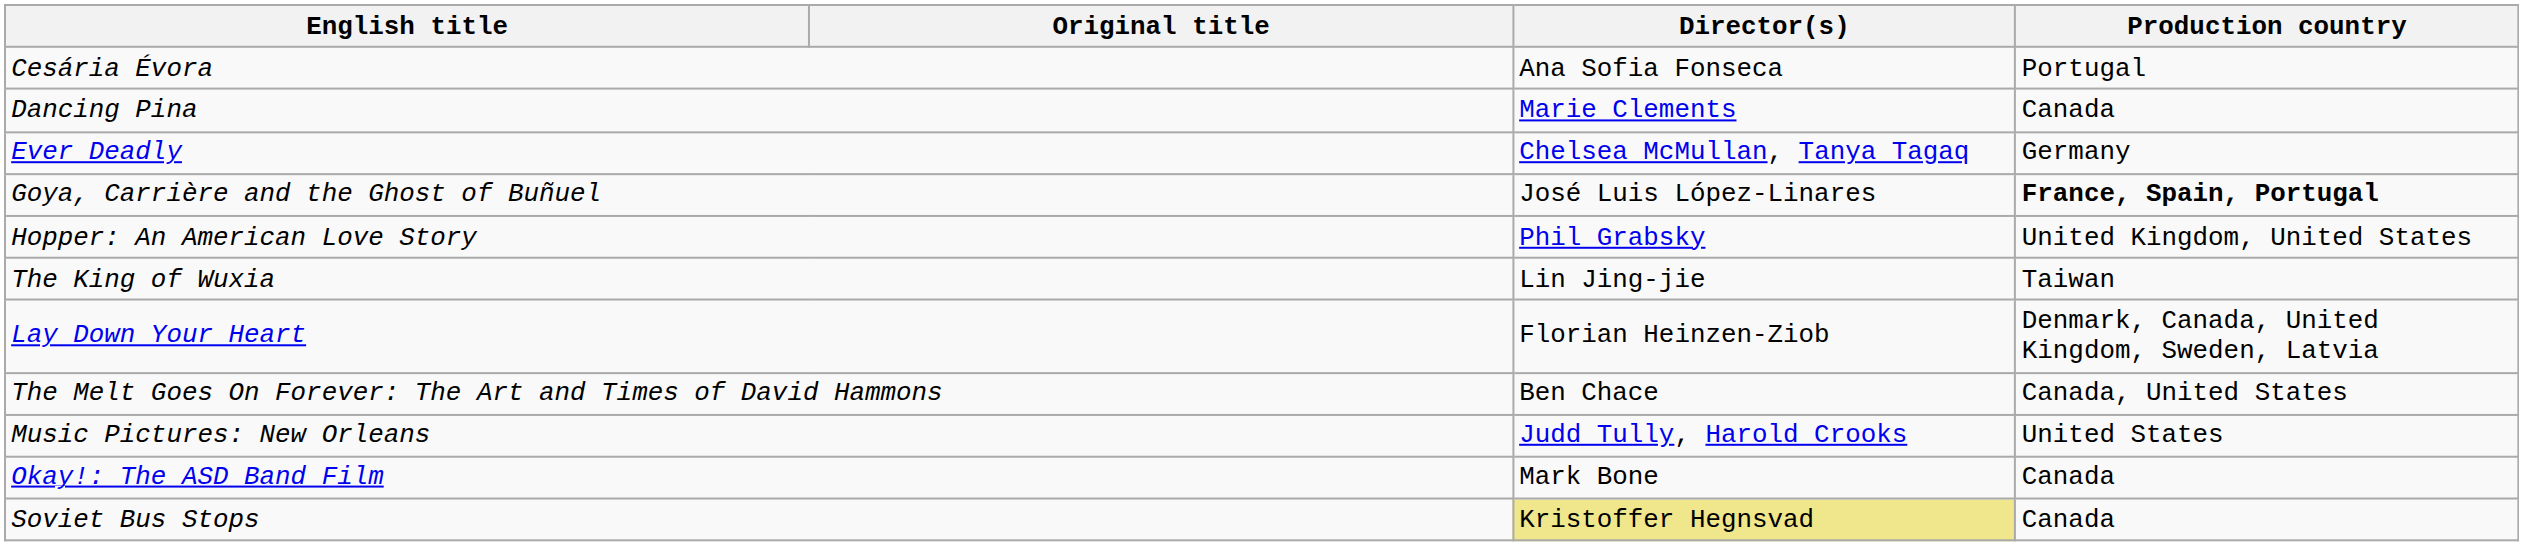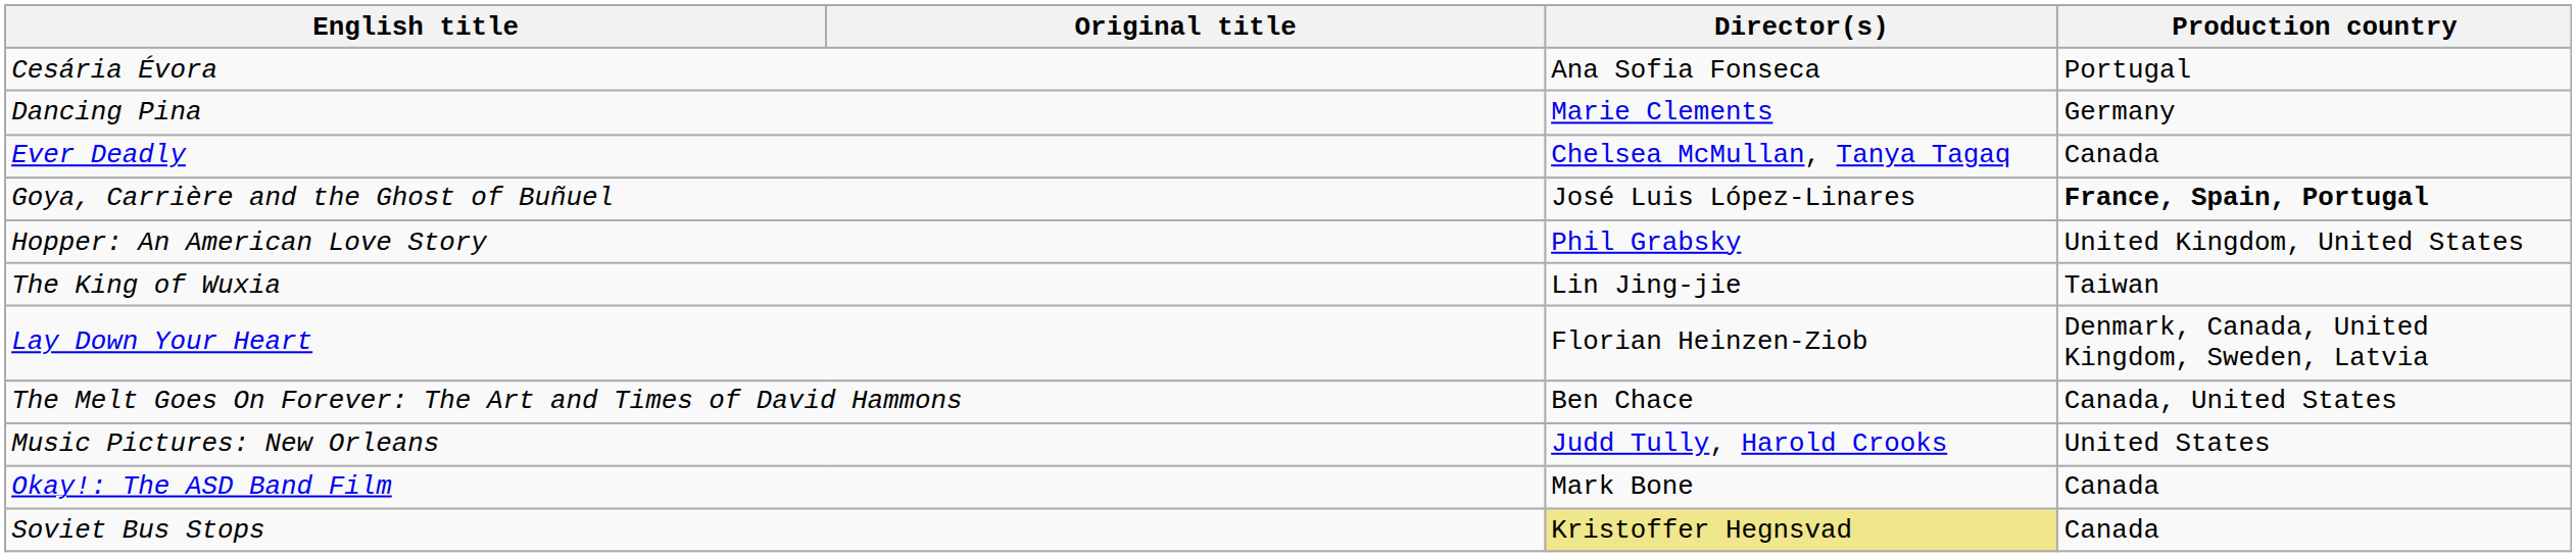Dancing Pina | Production country: Canada -> Germany
Ever Deadly | Production country: Germany -> Canada
